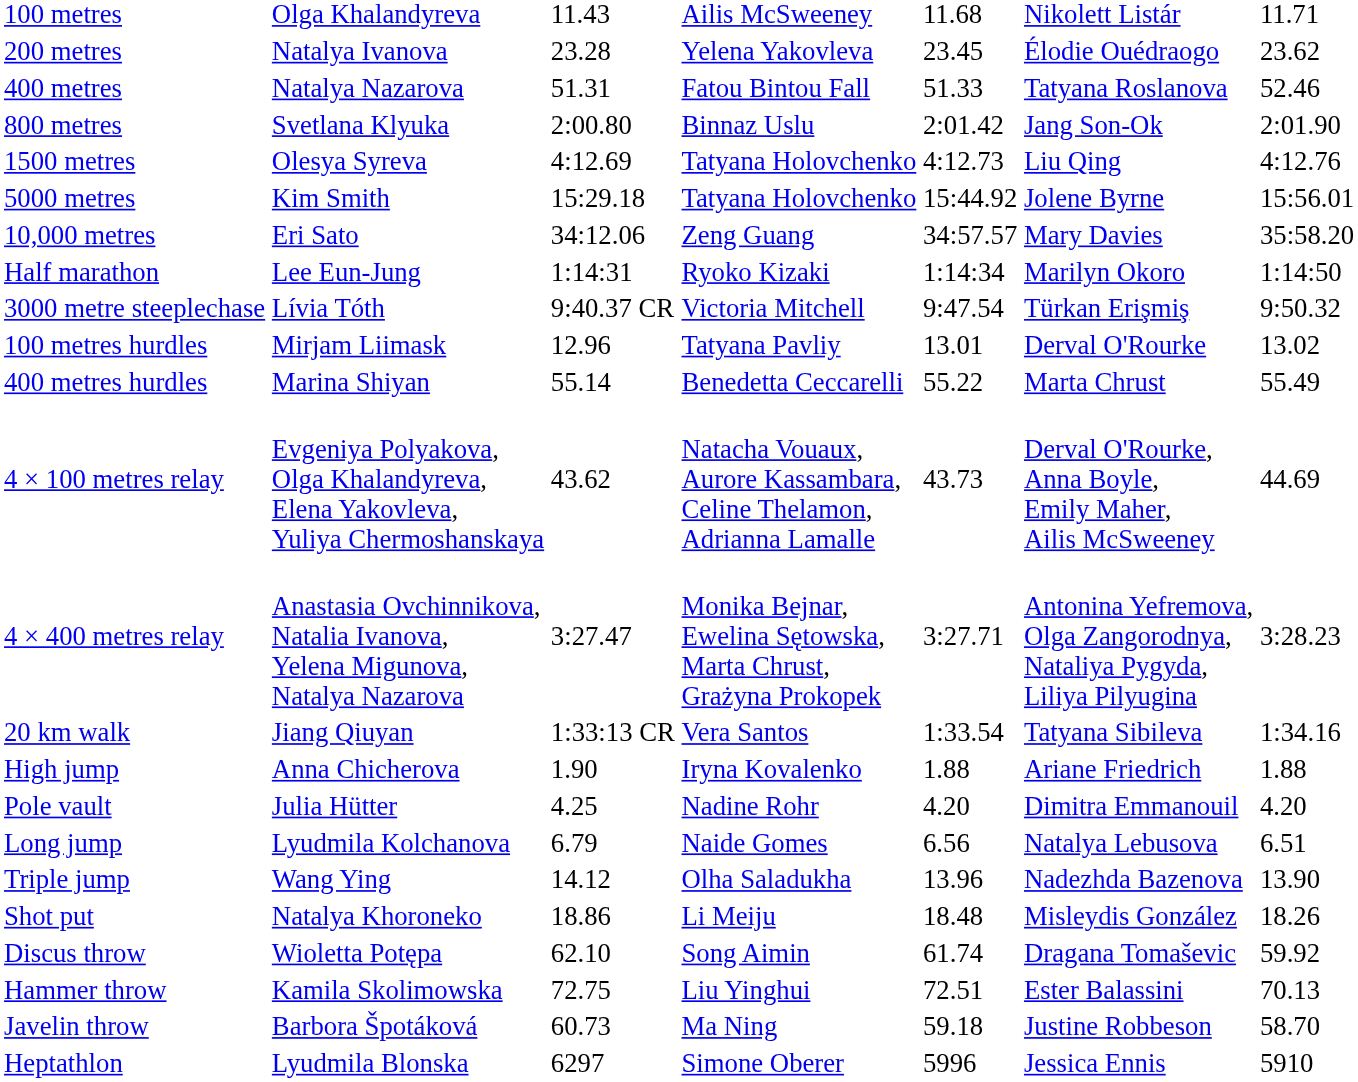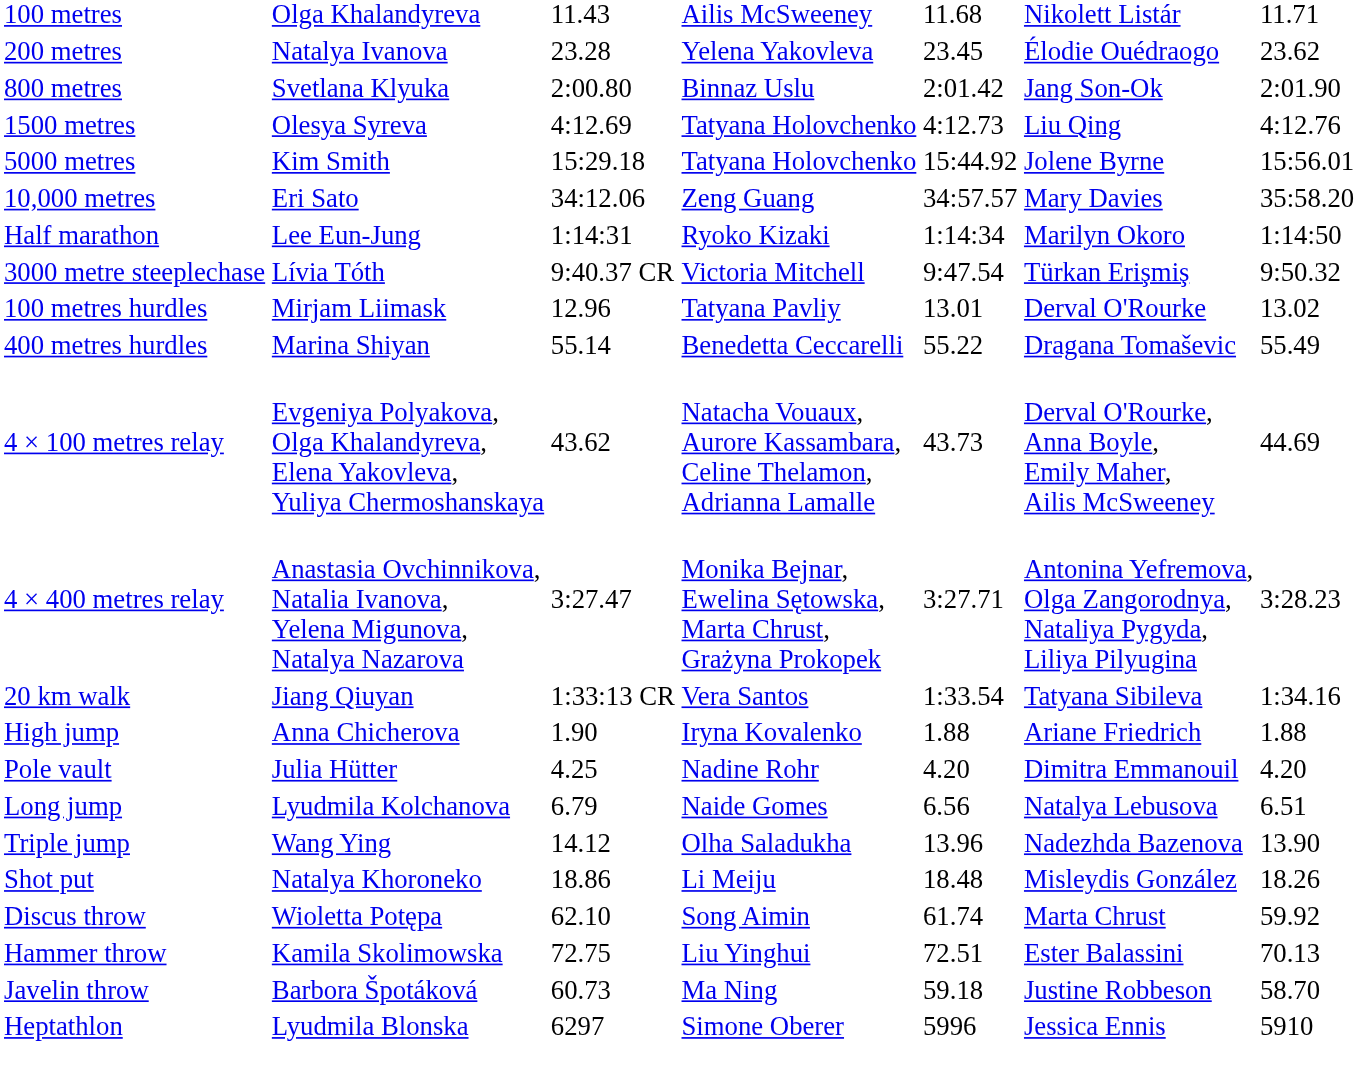- row: 400 metres | Natalya Nazarova | 51.31 | Fatou Bintou Fall | 51.33 | Tatyana Roslanova | 52.46
400 metres hurdles | column 6: Marta Chrust -> Dragana Tomaševic
Discus throw | column 6: Dragana Tomaševic -> Marta Chrust
